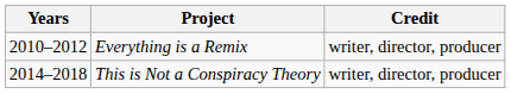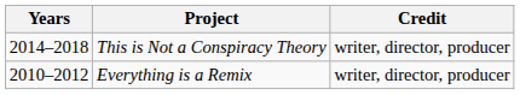rows swapped: Everything is a Remix <-> This is Not a Conspiracy Theory
